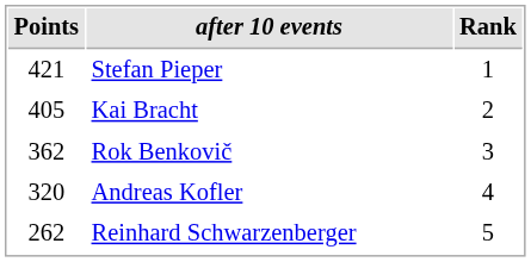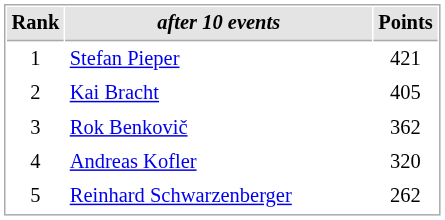columns swapped: Rank <-> Points
